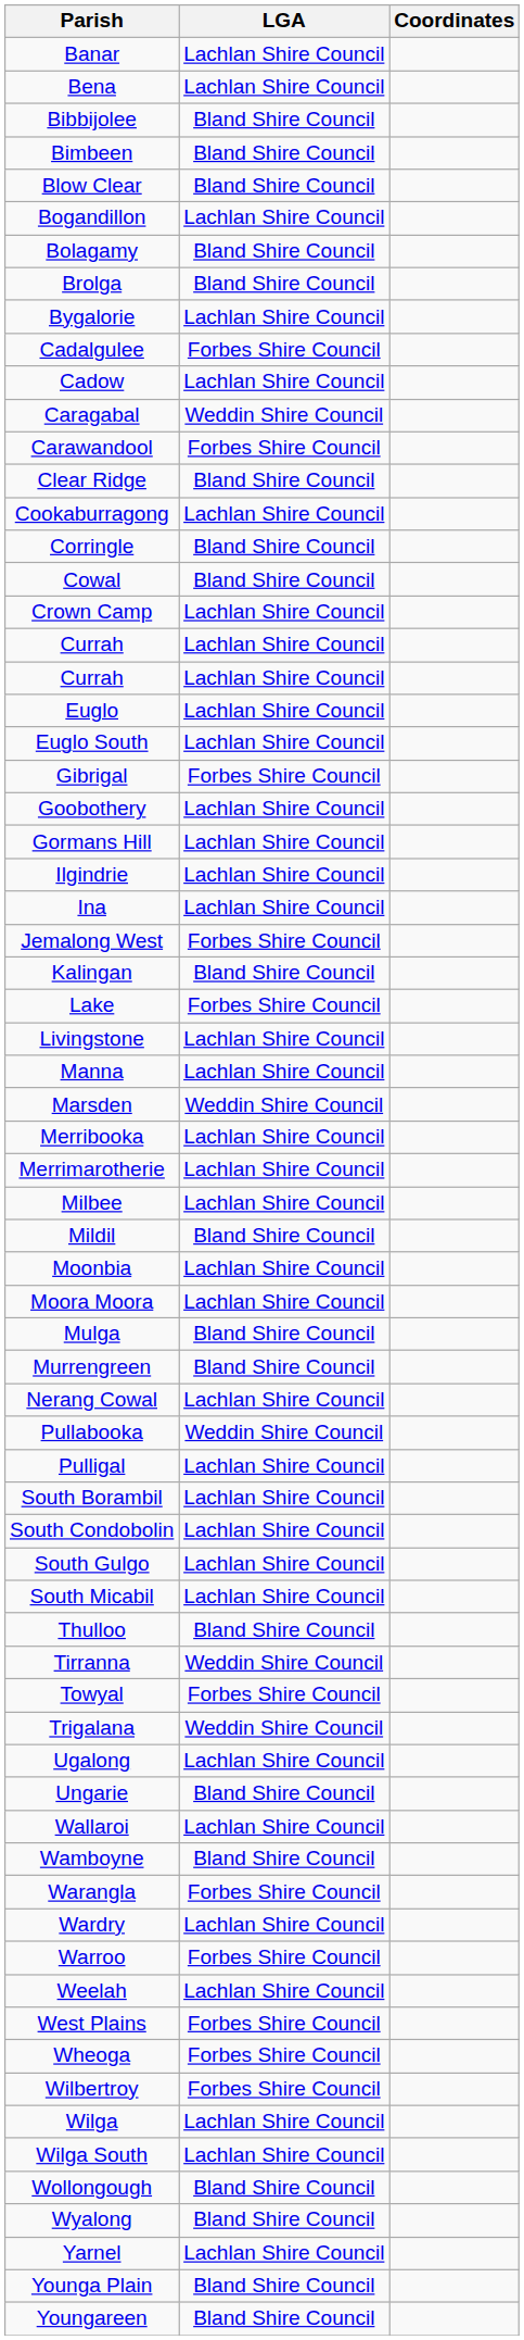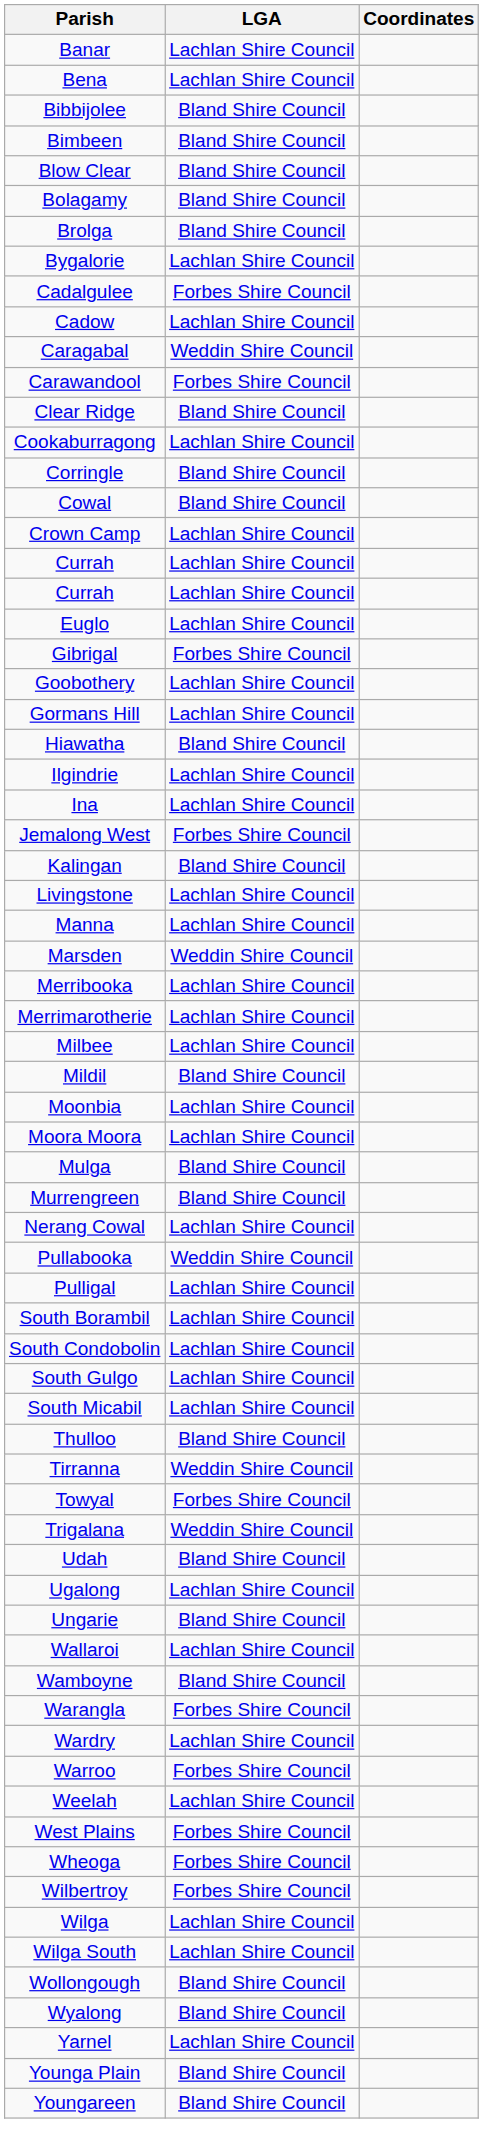- row: Bogandillon | Lachlan Shire Council
- row: Euglo South | Lachlan Shire Council
+ row: Hiawatha | Bland Shire Council
- row: Lake | Forbes Shire Council
+ row: Udah | Bland Shire Council
